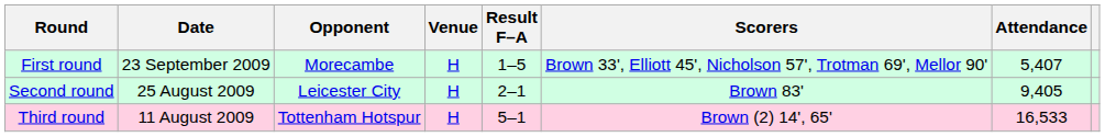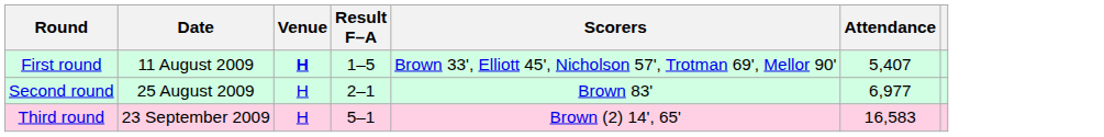- column: Opponent | Morecambe | Leicester City | Tottenham Hotspur
First round | Date: 23 September 2009 -> 11 August 2009
First round | Venue: normal -> bold
Second round | Attendance: 9,405 -> 6,977
Third round | Date: 11 August 2009 -> 23 September 2009
Third round | Attendance: 16,533 -> 16,583
